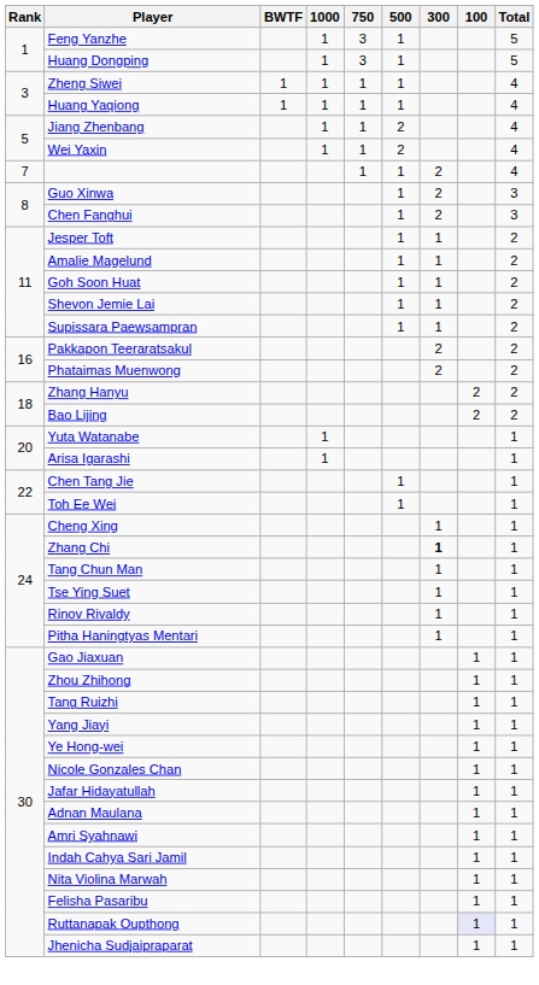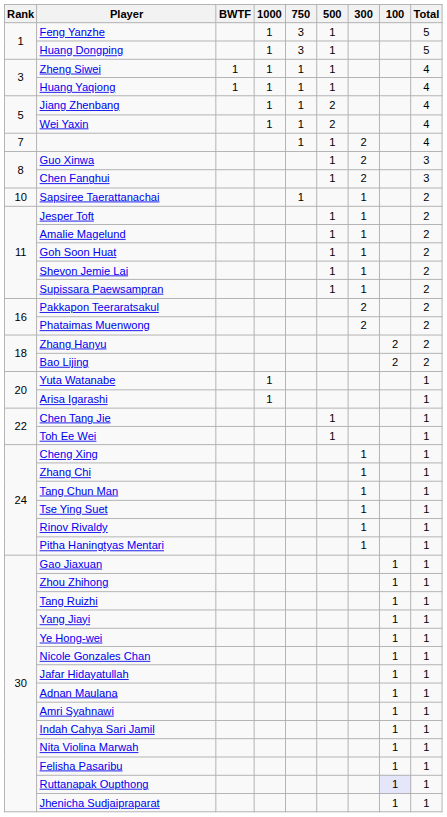+ row: 10 | Sapsiree Taerattanachai | 1 | 1 | 2
Zhang Chi | 300: bold -> normal
